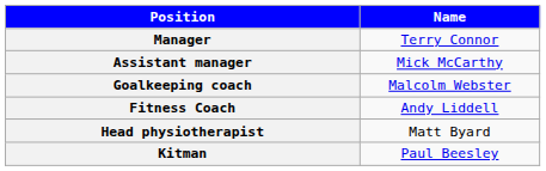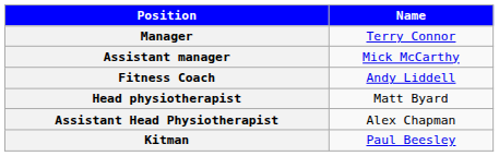- row: Goalkeeping coach | Malcolm Webster
+ row: Assistant Head Physiotherapist | Alex Chapman
